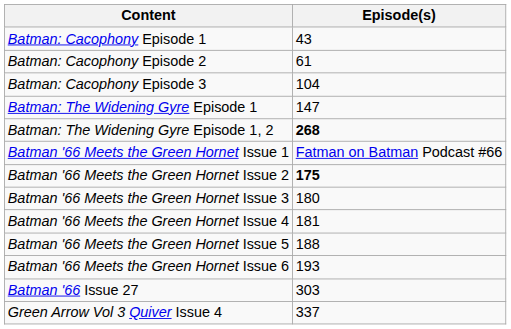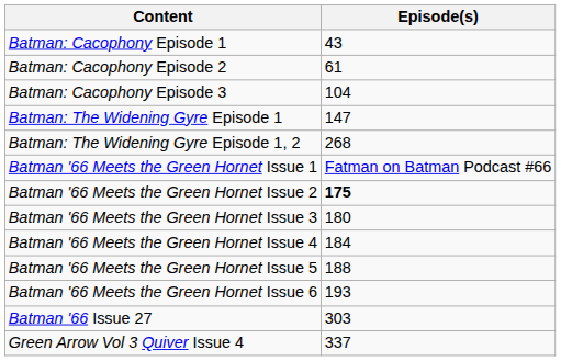Batman: The Widening Gyre Episode 1, 2 | Episode(s): bold -> normal
Batman '66 Meets the Green Hornet Issue 4 | Episode(s): 181 -> 184
